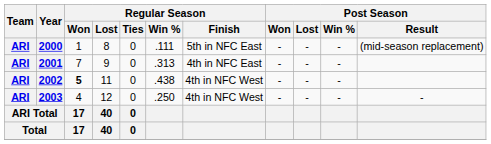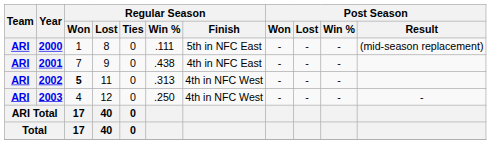2001 | Regular Season / Win %: .313 -> .438
2002 | Regular Season / Win %: .438 -> .313
